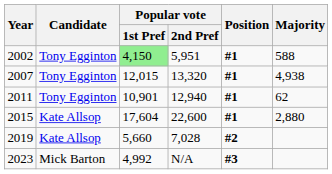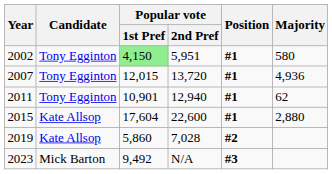2002 | Majority: 588 -> 580
2007 | Popular vote / 2nd Pref: 13,320 -> 13,720
2007 | Majority: 4,938 -> 4,936
2019 | Popular vote / 1st Pref: 5,660 -> 5,860
2023 | Popular vote / 1st Pref: 4,992 -> 9,492
